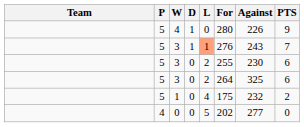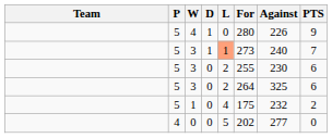3 / 1 | For: 276 -> 273
3 / 1 | Against: 243 -> 240
